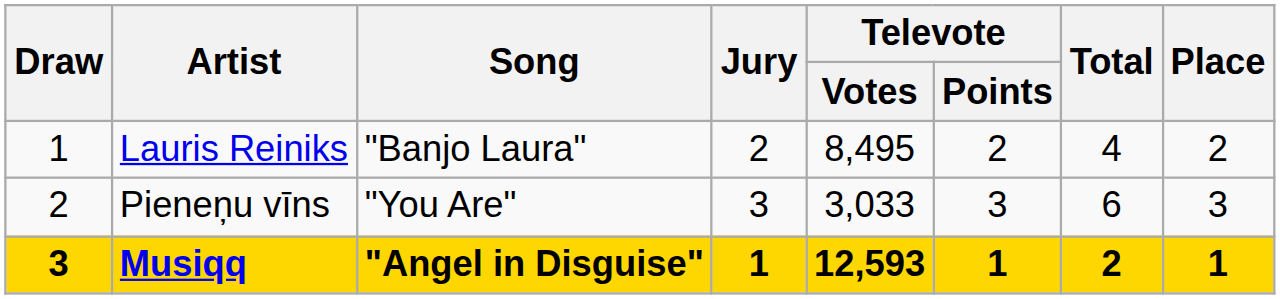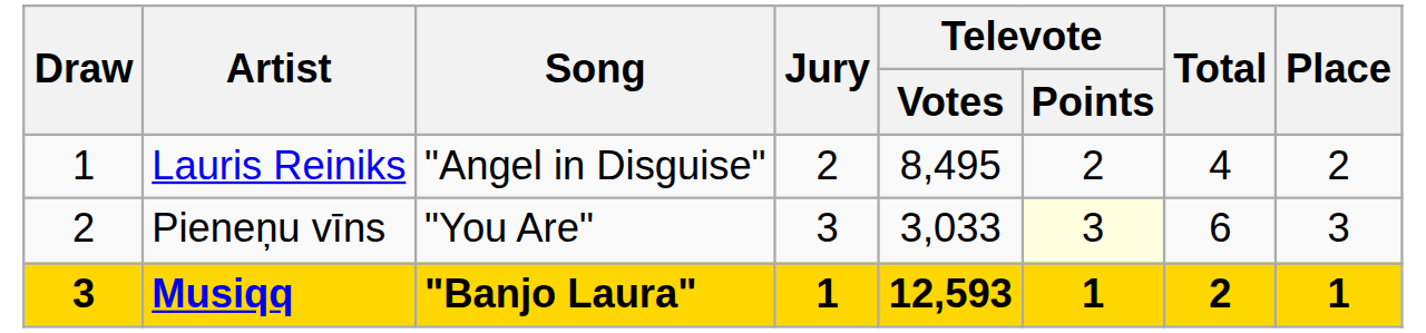Lauris Reiniks | Song: "Banjo Laura" -> "Angel in Disguise"
Pieneņu vīns | Televote / Points: no background -> lightyellow background
Musiqq | Song: "Angel in Disguise" -> "Banjo Laura"
